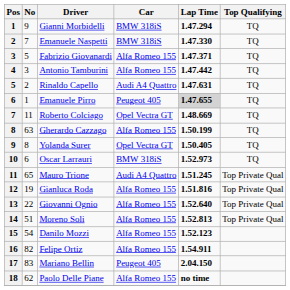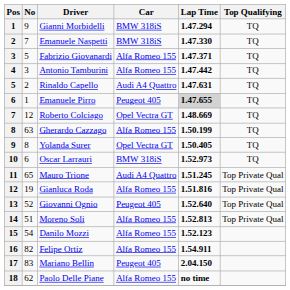Roberto Colciago | No: 11 -> 12
Giovanni Ognio | No: 22 -> 52
Giovanni Ognio | Car: Alfa Romeo 155 -> Peugeot 405
